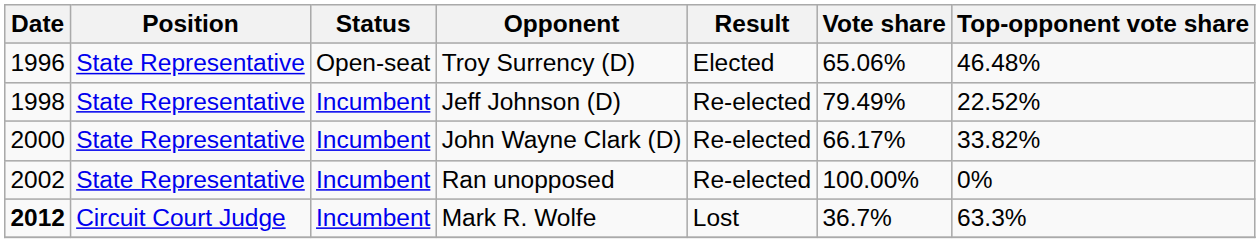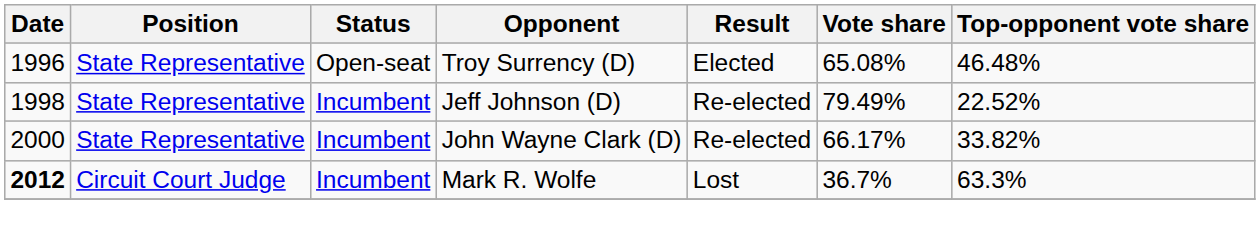Troy Surrency (D) | Vote share: 65.06% -> 65.08%
- row: 2002 | State Representative | Incumbent | Ran unopposed | Re-elected | 100.00% | 0%
